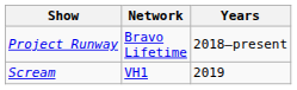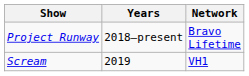columns swapped: Network <-> Years
